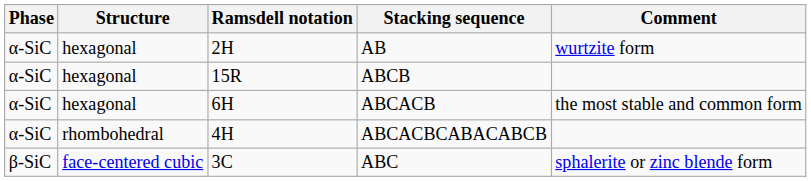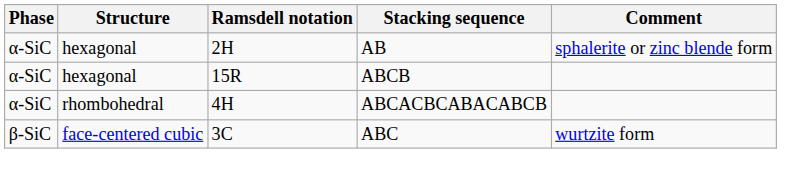AB | Comment: wurtzite form -> sphalerite or zinc blende form
- row: α-SiC | hexagonal | 6H | ABCACB | the most stable and common form
ABC | Comment: sphalerite or zinc blende form -> wurtzite form
